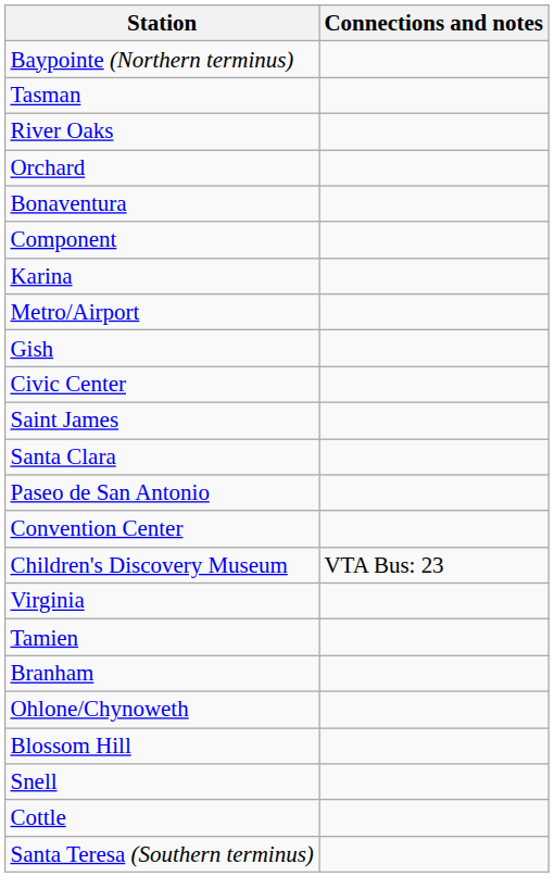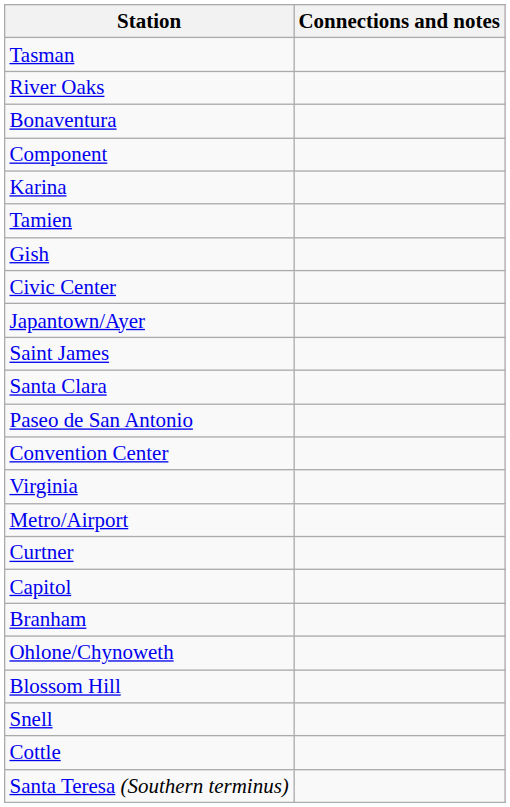- row: Baypointe (Northern terminus)
- row: Orchard
rows swapped: Metro/Airport <-> Tamien
+ row: Japantown/Ayer
- row: Children's Discovery Museum | VTA Bus: 23
+ row: Curtner
+ row: Capitol
